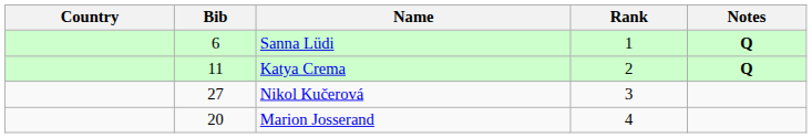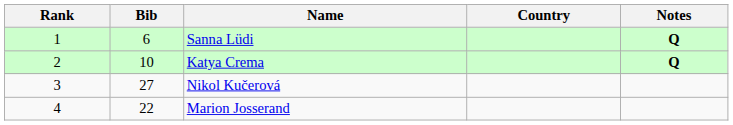columns swapped: Rank <-> Country
Katya Crema | Bib: 11 -> 10
Marion Josserand | Bib: 20 -> 22
